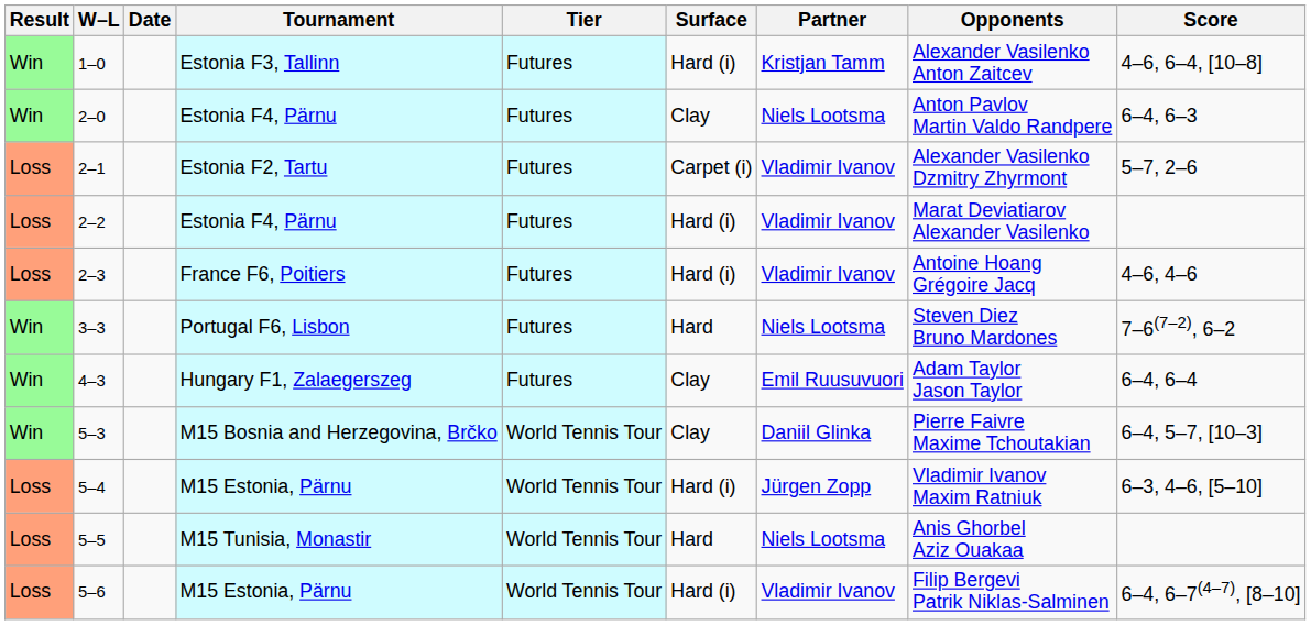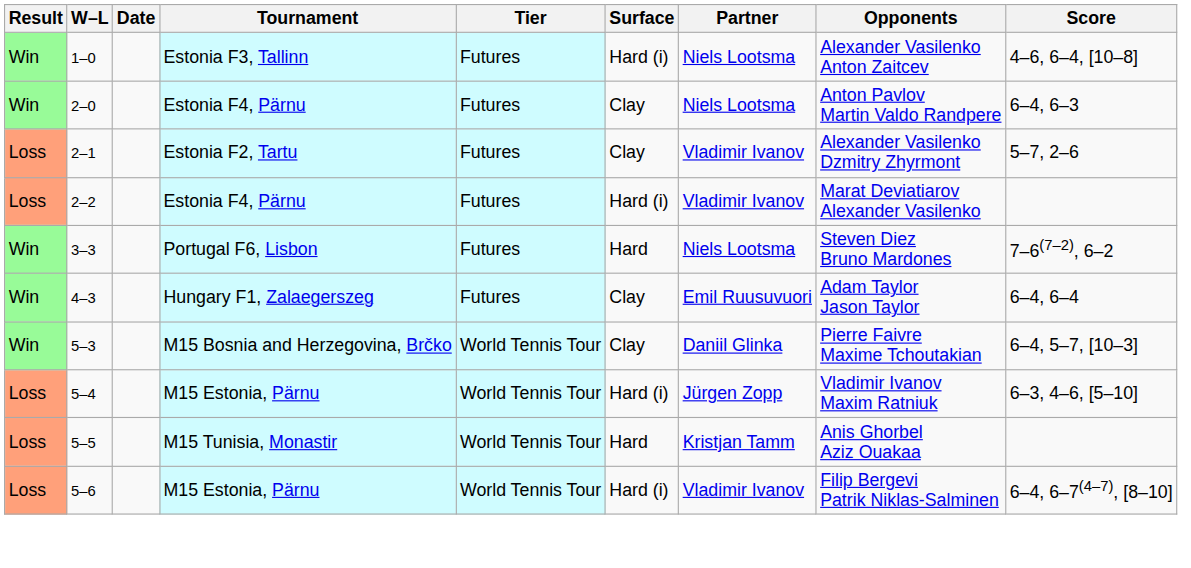1–0 | Partner: Kristjan Tamm -> Niels Lootsma
2–1 | Surface: Carpet (i) -> Clay
- row: Loss | 2–3 | France F6, Poitiers | Futures | Hard (i) | Vladimir Ivanov | Antoine Hoang Grégoire Jacq | 4–6, 4–6
5–5 | Partner: Niels Lootsma -> Kristjan Tamm
